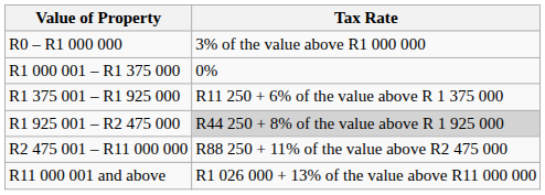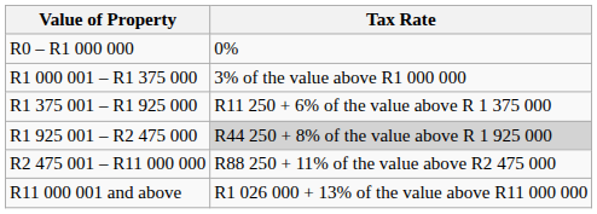R0 – R1 000 000 | Tax Rate: 3% of the value above R1 000 000 -> 0%
R1 000 001 – R1 375 000 | Tax Rate: 0% -> 3% of the value above R1 000 000
